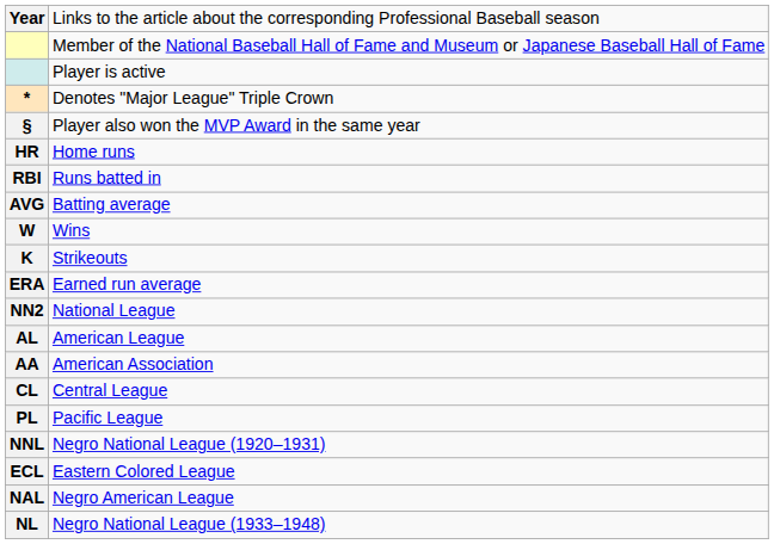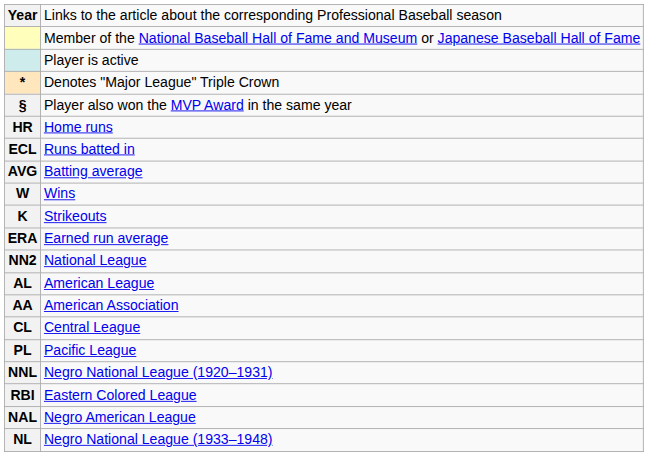Runs batted in | column 1: RBI -> ECL
Eastern Colored League | column 1: ECL -> RBI
